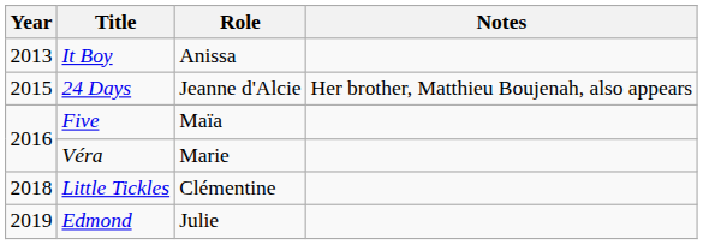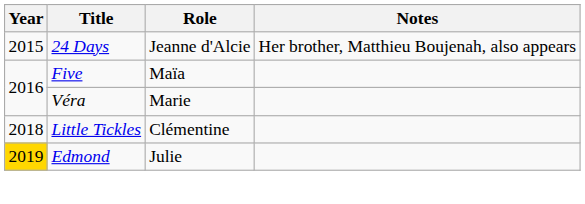- row: 2013 | It Boy | Anissa
Edmond | Year: no background -> gold background
